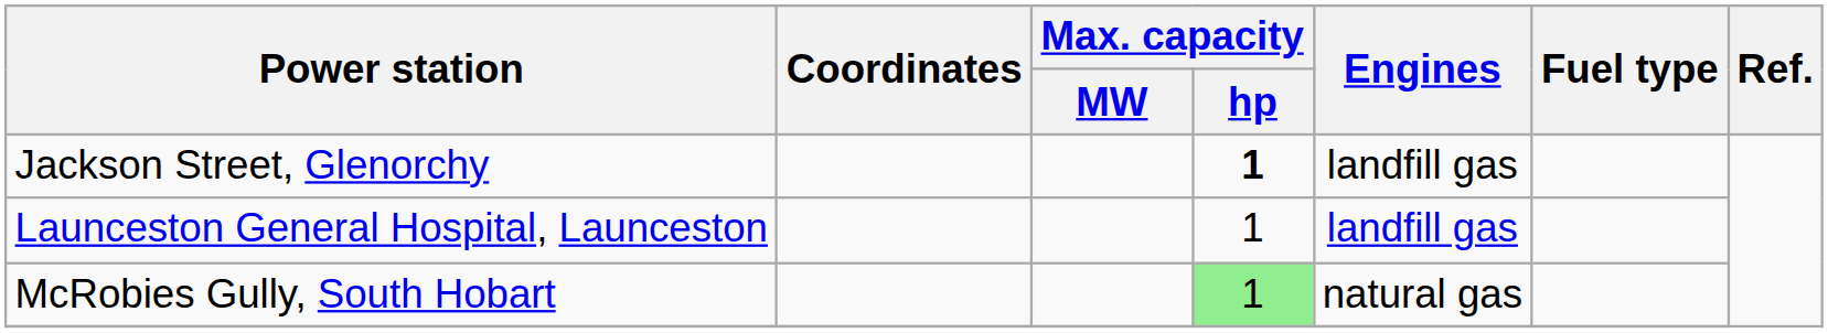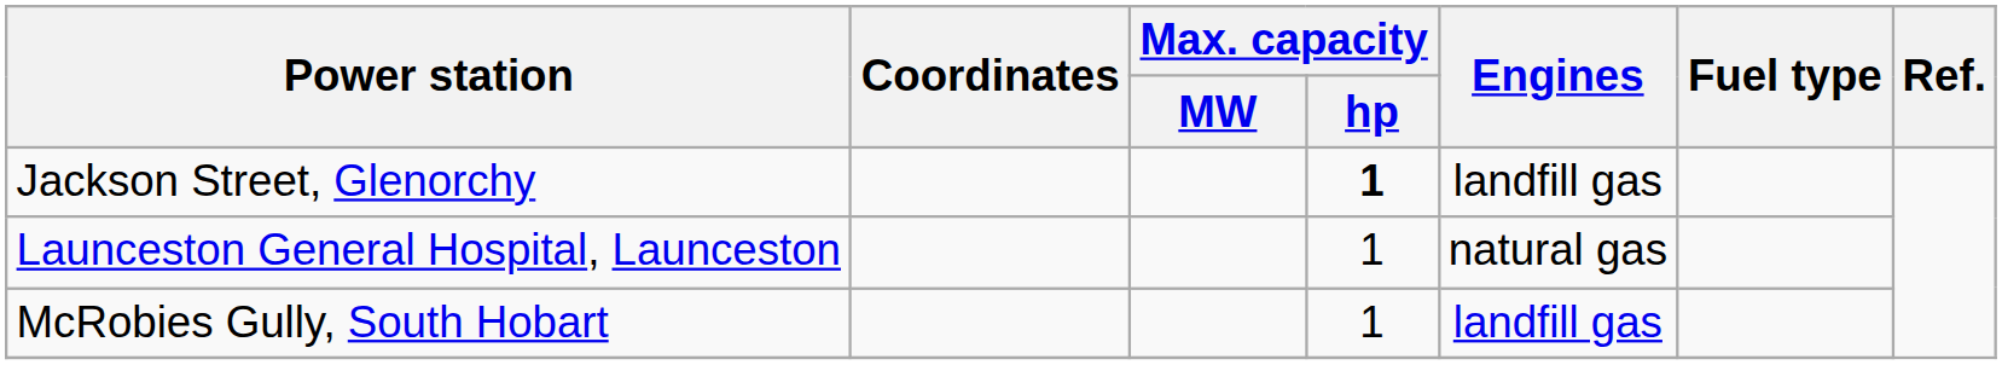Launceston General Hospital, Launceston | Engines: landfill gas -> natural gas
McRobies Gully, South Hobart | Max. capacity / hp: lightgreen background -> no background
McRobies Gully, South Hobart | Engines: natural gas -> landfill gas
